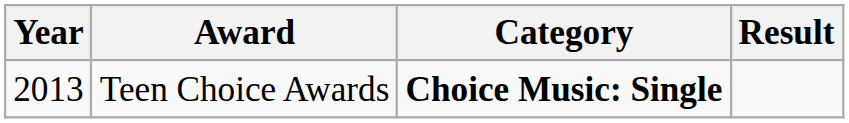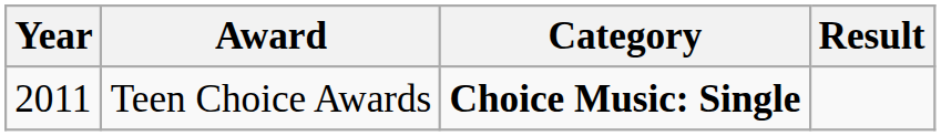Teen Choice Awards | Year: 2013 -> 2011
